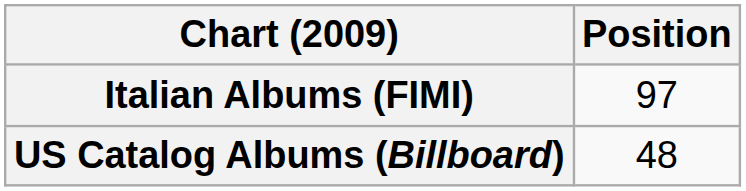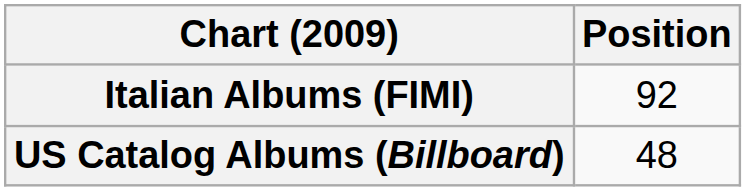Italian Albums (FIMI) | Position: 97 -> 92
